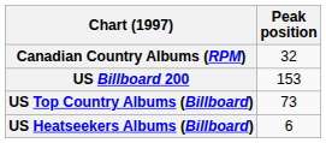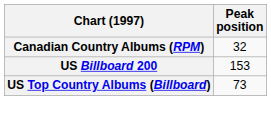- row: US Heatseekers Albums (Billboard) | 6
